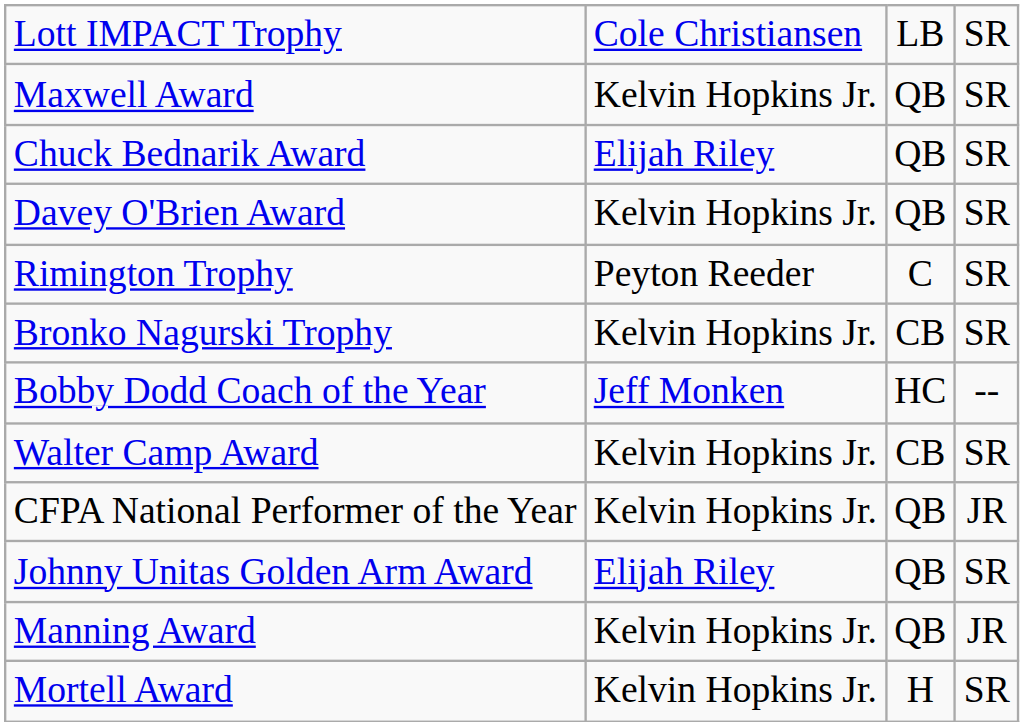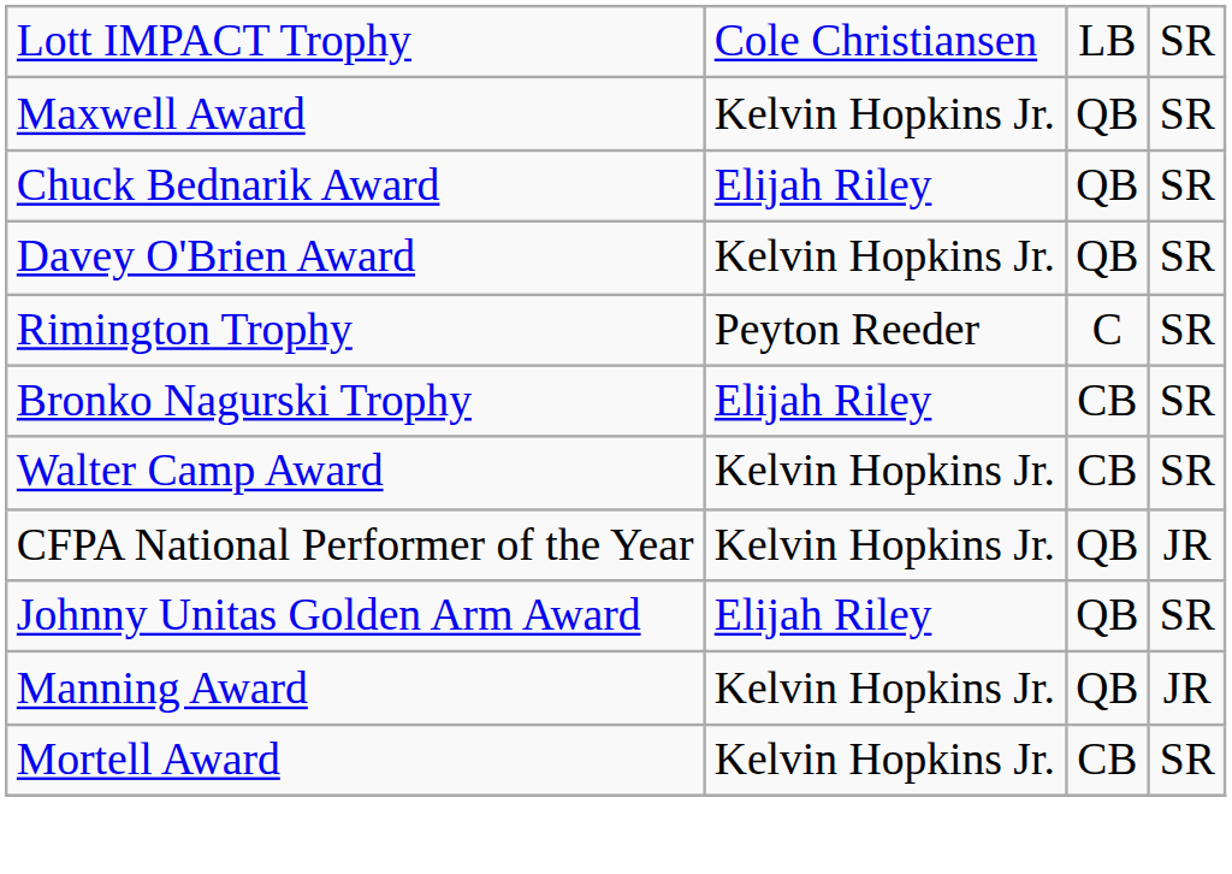Bronko Nagurski Trophy | column 2: Kelvin Hopkins Jr. -> Elijah Riley
- row: Bobby Dodd Coach of the Year | Jeff Monken | HC | --
Mortell Award | column 3: H -> CB
